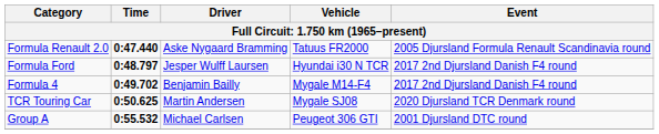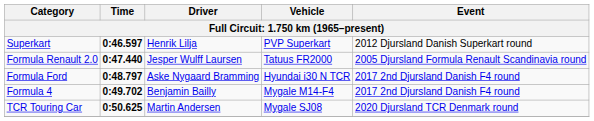+ row: Superkart | 0:46.597 | Henrik Lilja | PVP Superkart | 2012 Djursland Danish Superkart round
Formula Renault 2.0 | Driver: Aske Nygaard Bramming -> Jesper Wulff Laursen
Formula Ford | Driver: Jesper Wulff Laursen -> Aske Nygaard Bramming
- row: Group A | 0:55.532 | Michael Carlsen | Peugeot 306 GTI | 2001 Djursland DTC round
